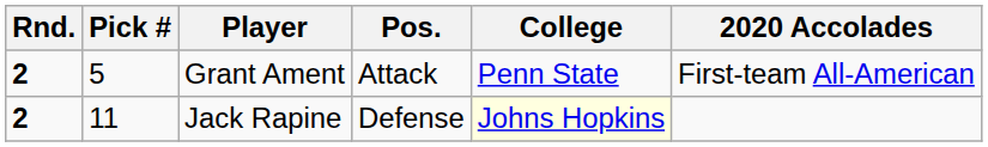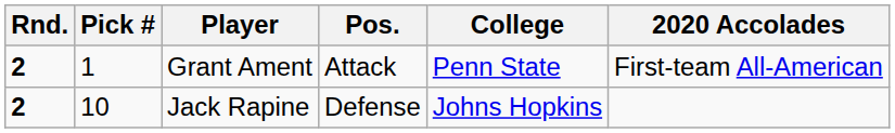Grant Ament | Pick #: 5 -> 1
Jack Rapine | Pick #: 11 -> 10
Jack Rapine | College: lightyellow background -> no background
